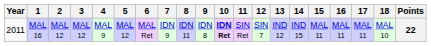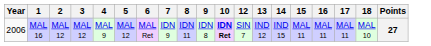- column: 11 | SIN Ret
MAL 16 | Year: 2011 -> 2006
MAL 16 | Points: 22 -> 27
